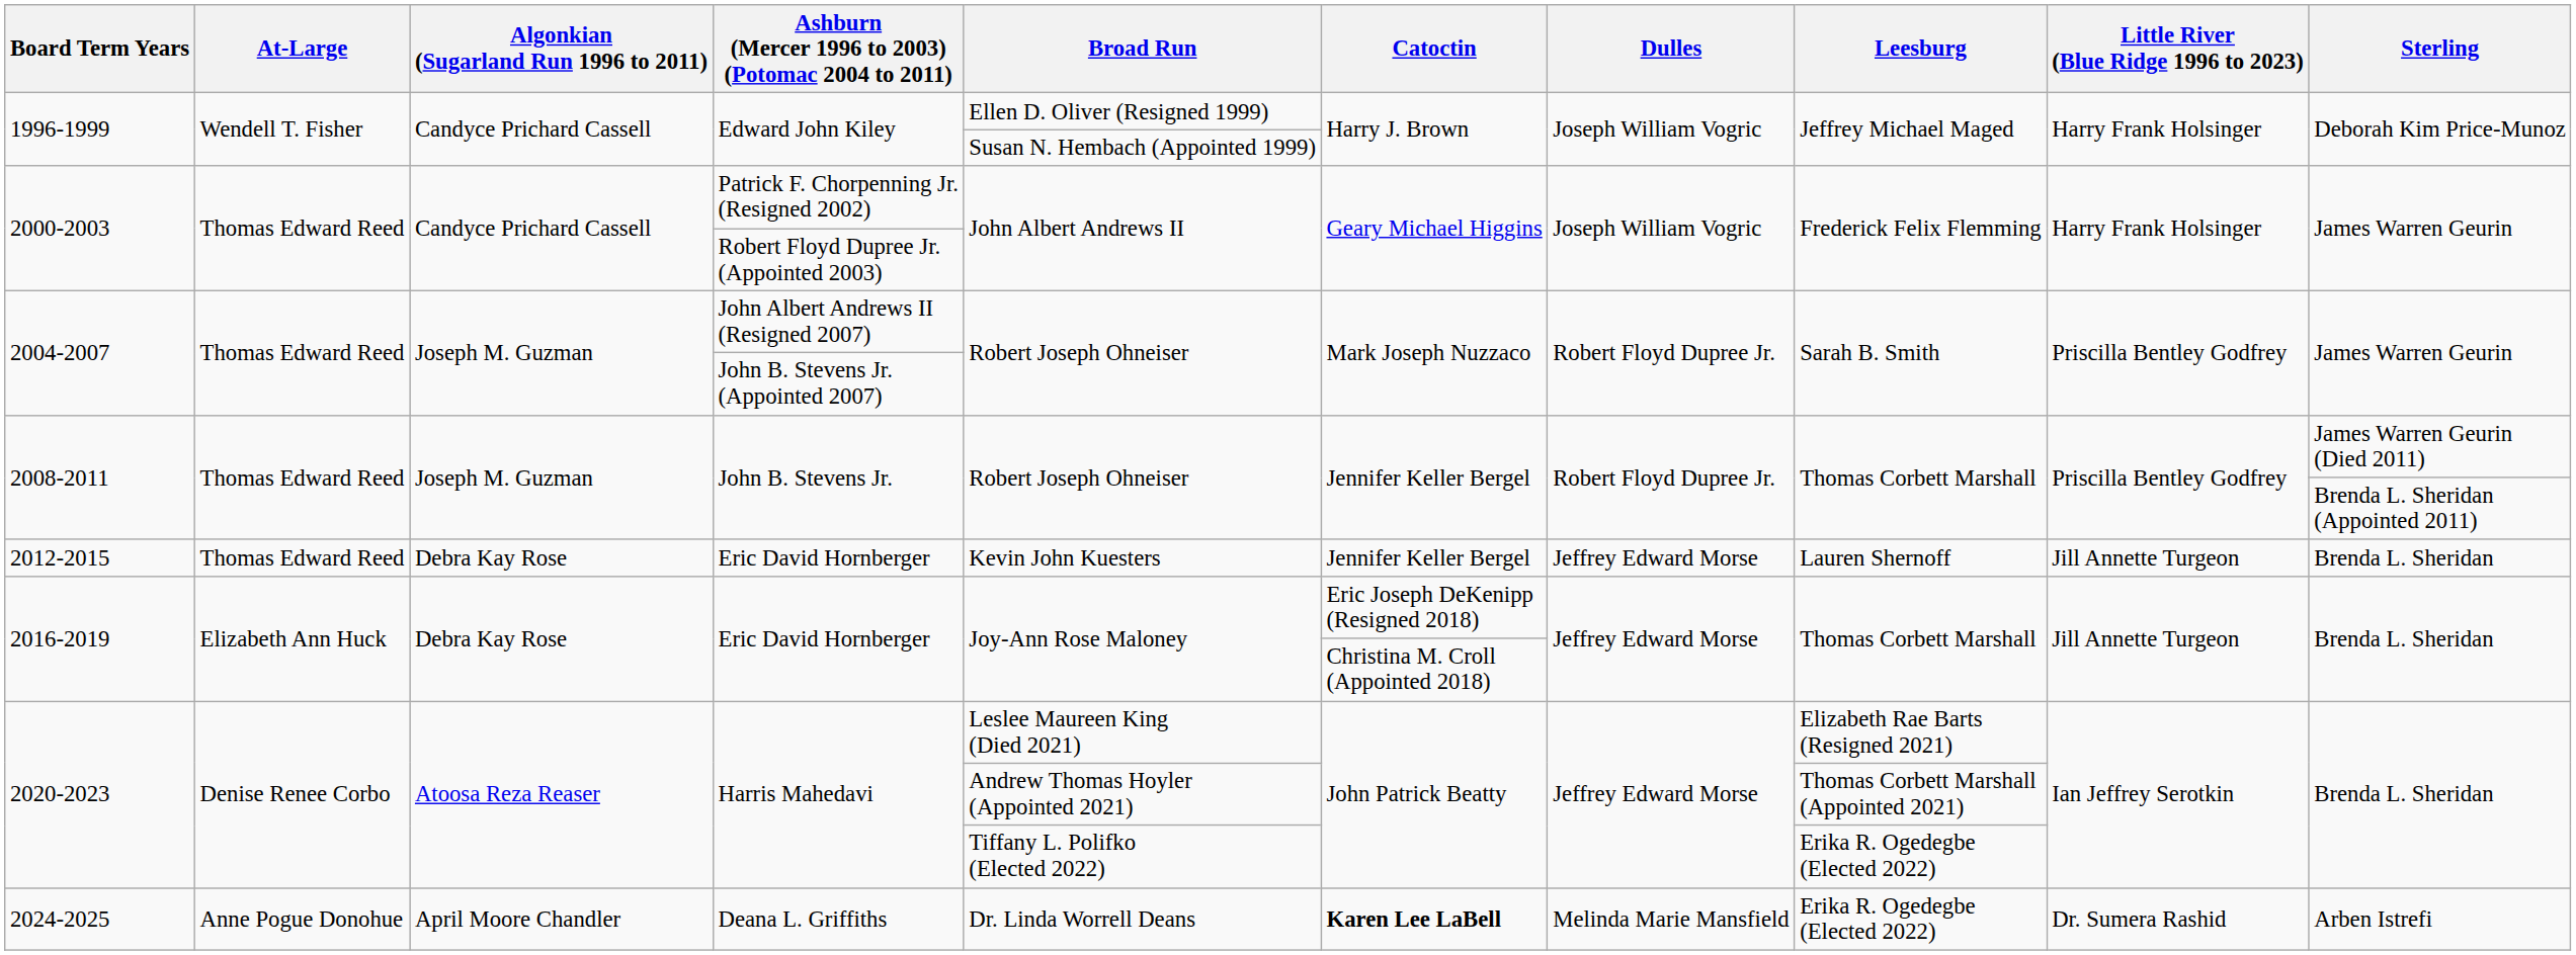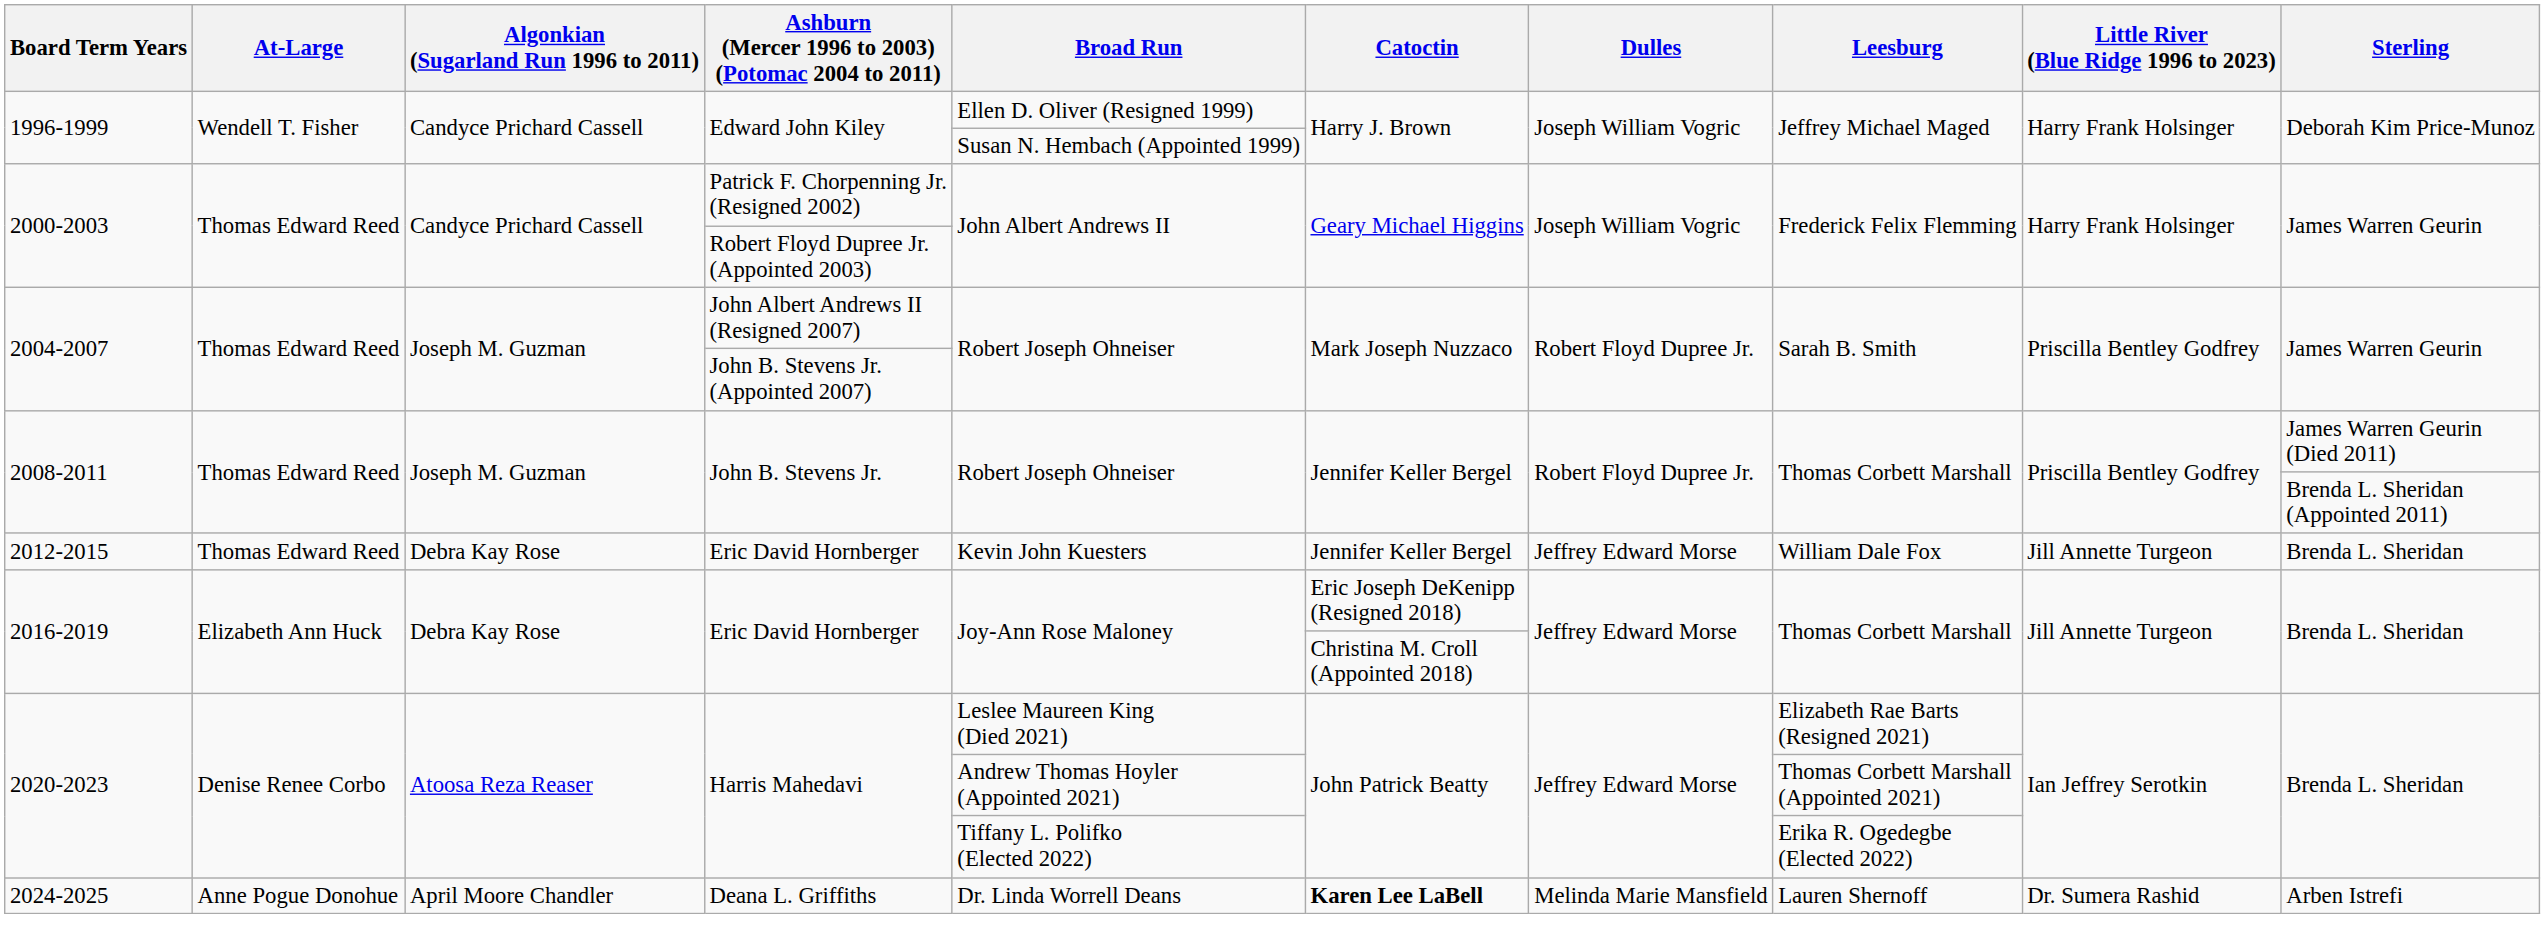2012-2015 / Eric David Hornberger | Leesburg: Lauren Shernoff -> William Dale Fox
Deana L. Griffiths | Leesburg: Erika R. Ogedegbe (Elected 2022) -> Lauren Shernoff
